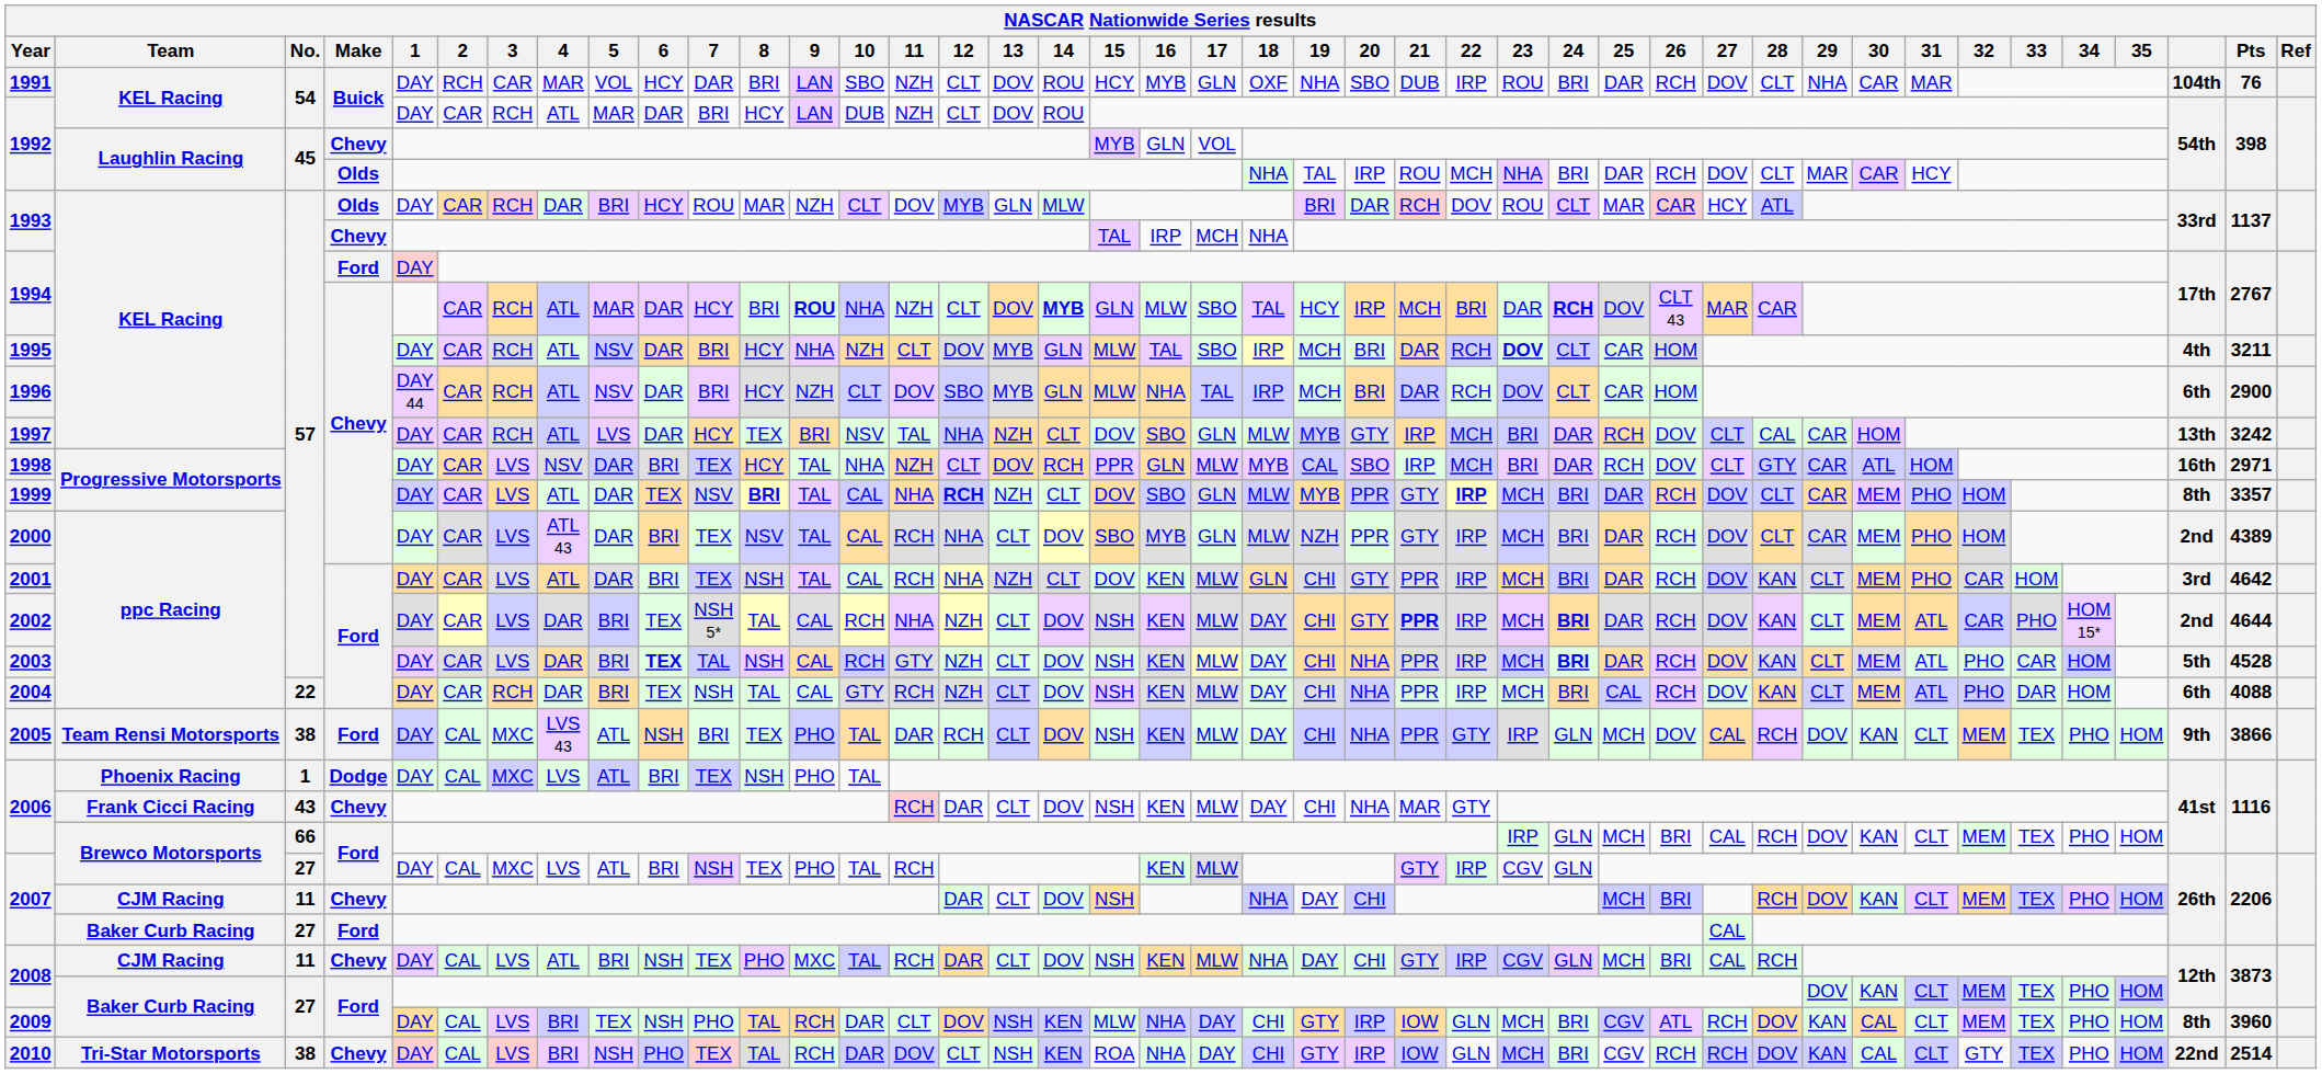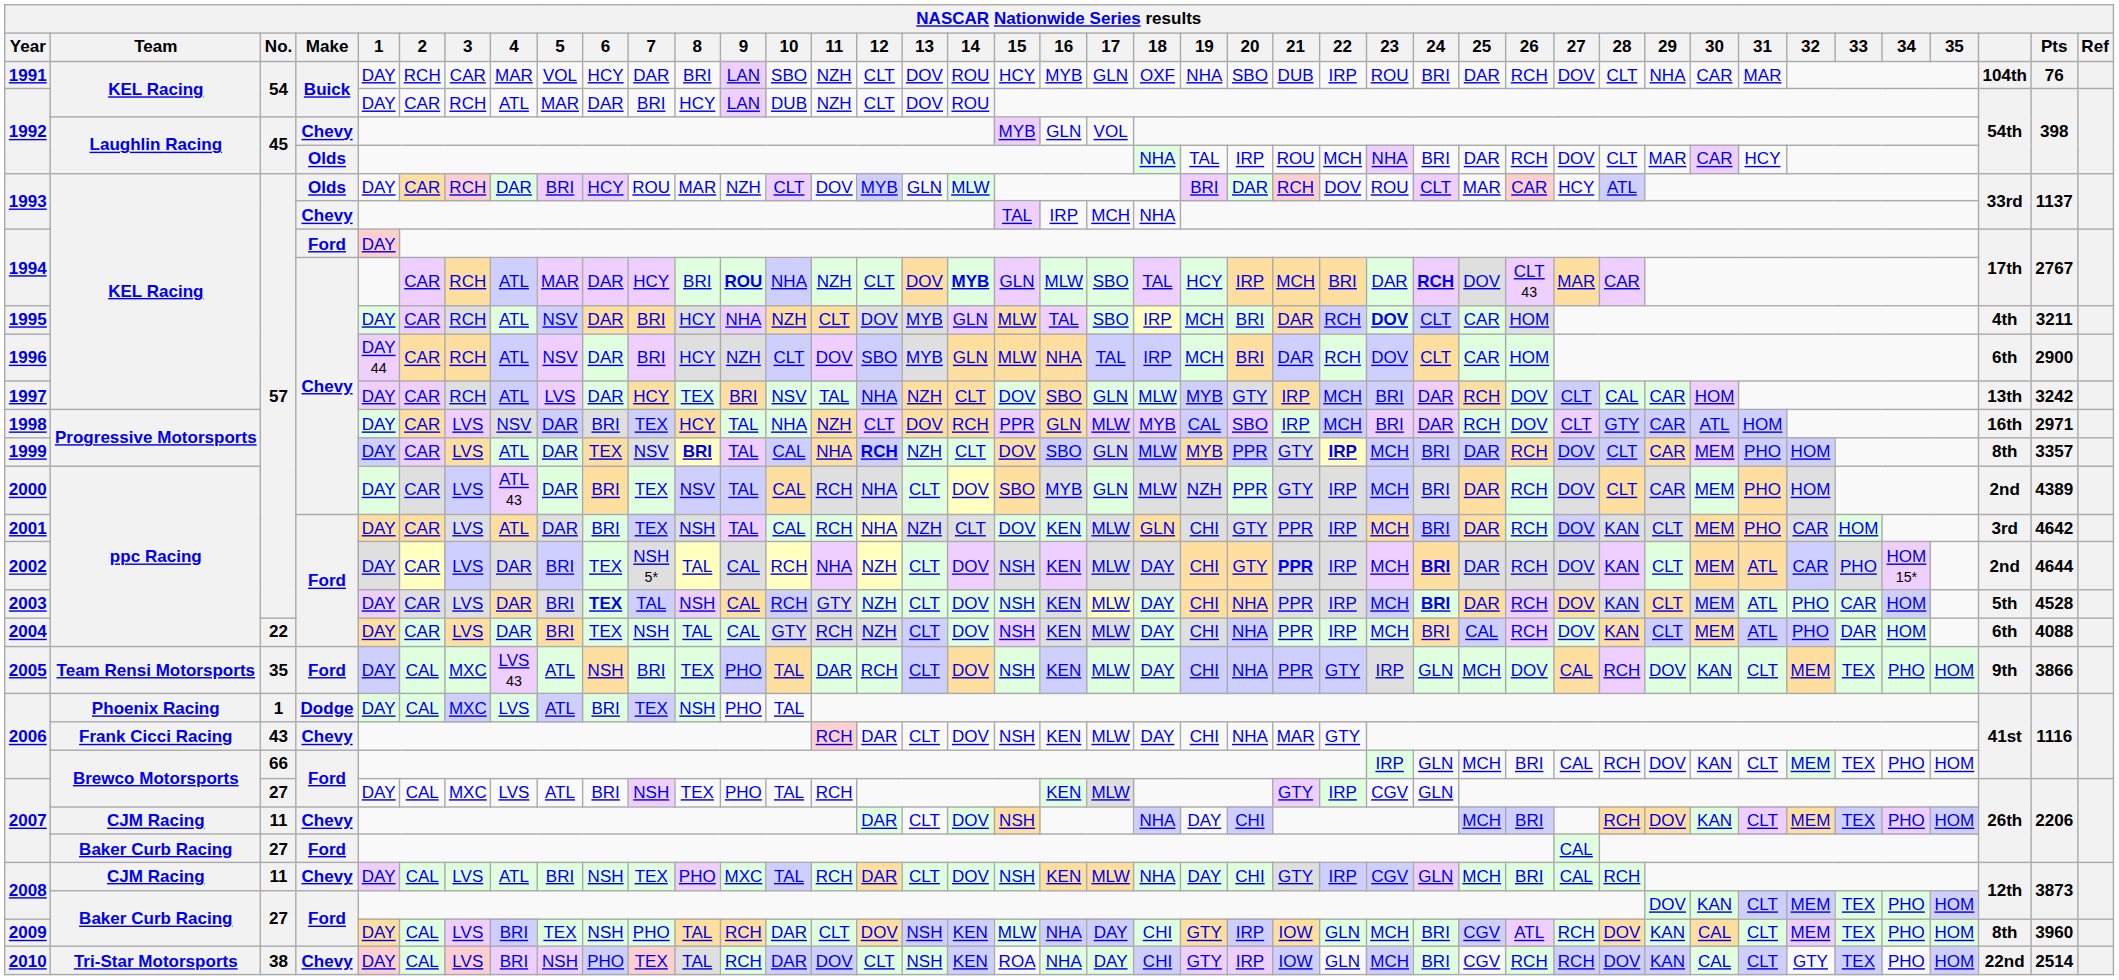2004 | 3: RCH -> LVS
2005 | No.: 38 -> 35
